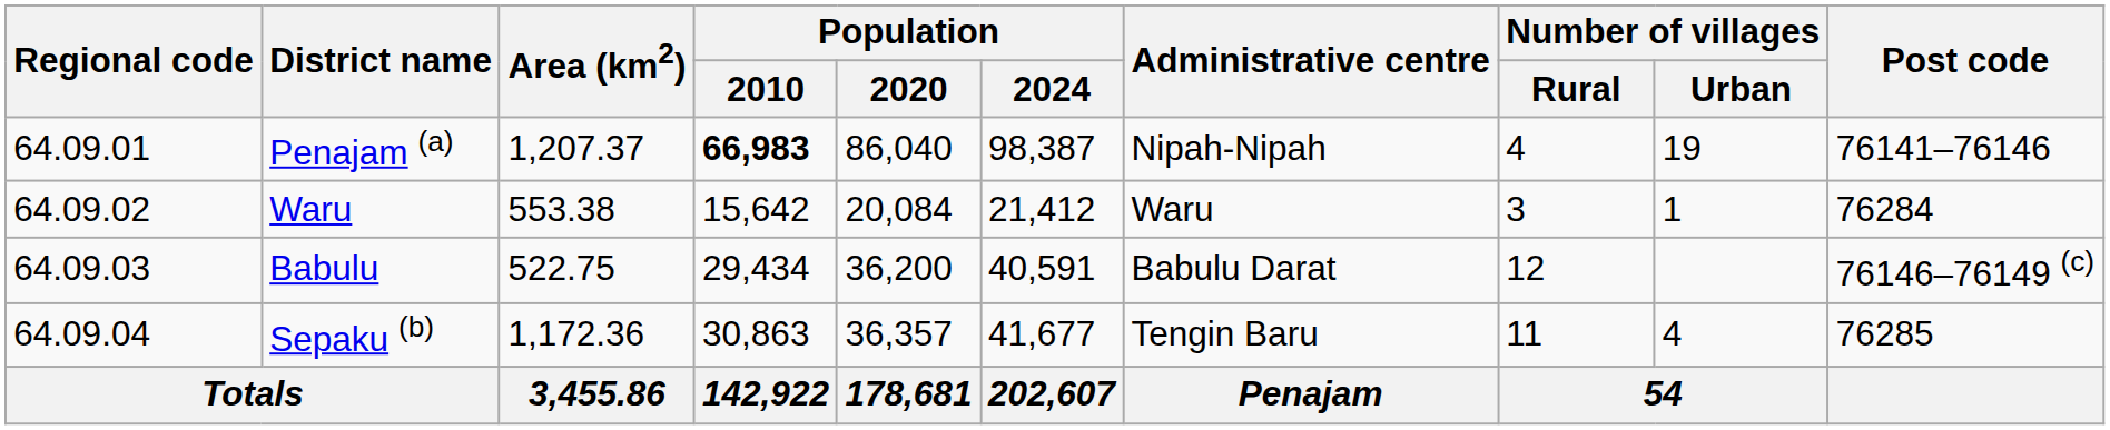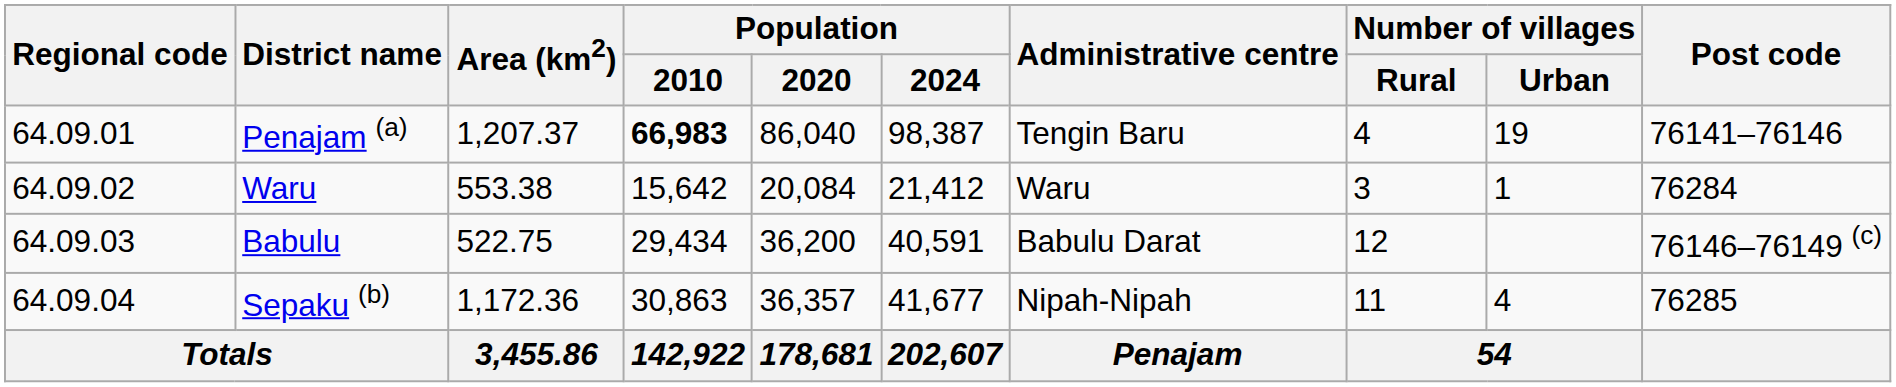Penajam (a) | Administrative centre: Nipah-Nipah -> Tengin Baru
Sepaku (b) | Administrative centre: Tengin Baru -> Nipah-Nipah
